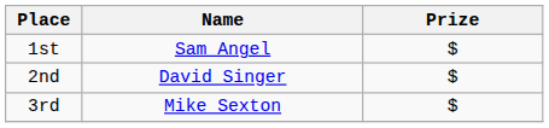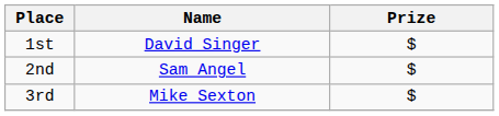1st | Name: Sam Angel -> David Singer
2nd | Name: David Singer -> Sam Angel
